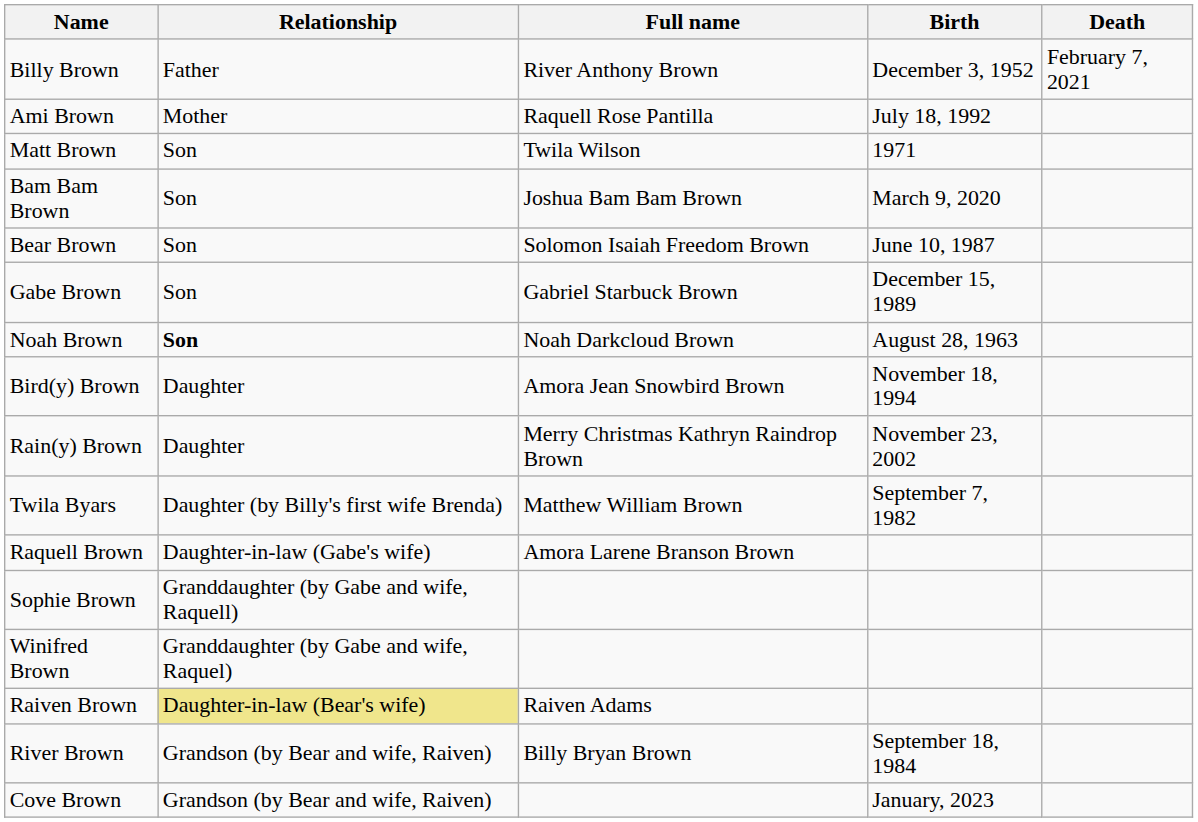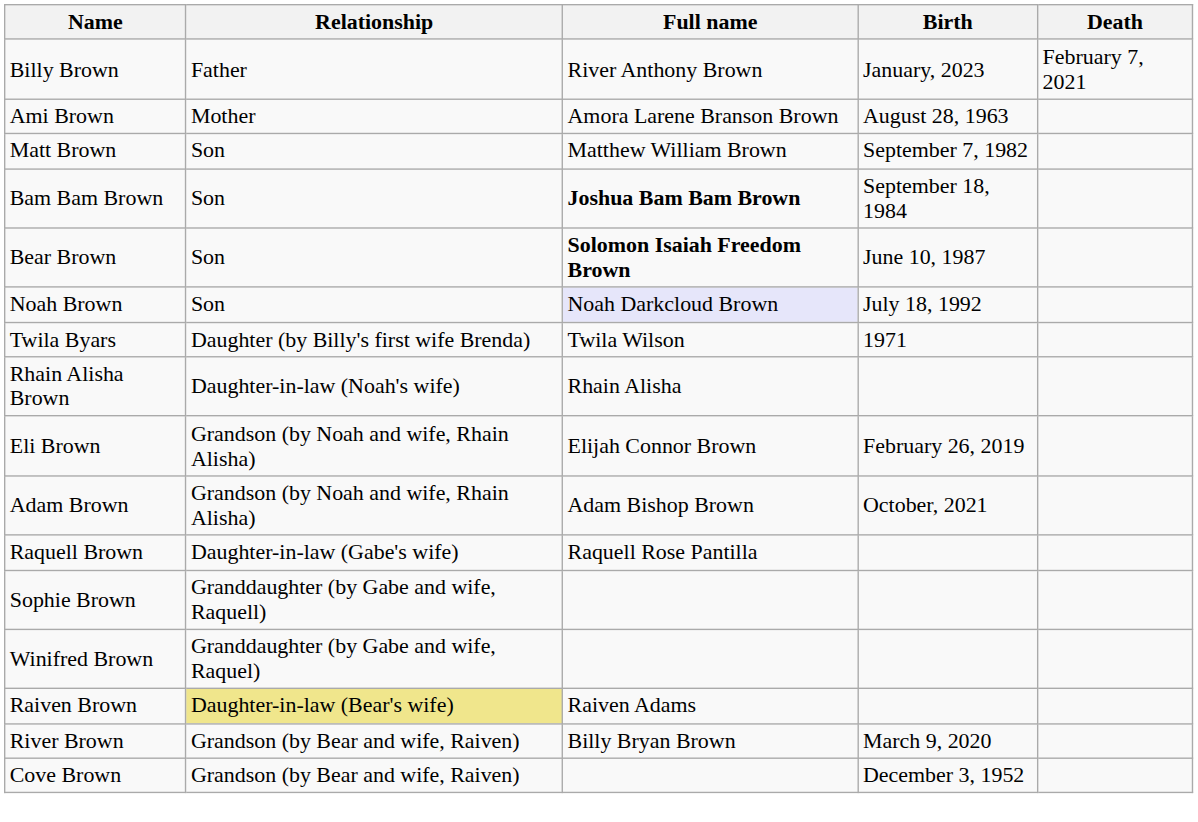Billy Brown | Birth: December 3, 1952 -> January, 2023
Ami Brown | Full name: Raquell Rose Pantilla -> Amora Larene Branson Brown
Ami Brown | Birth: July 18, 1992 -> August 28, 1963
Matt Brown | Full name: Twila Wilson -> Matthew William Brown
Matt Brown | Birth: 1971 -> September 7, 1982
Bam Bam Brown | Full name: normal -> bold
Bam Bam Brown | Birth: March 9, 2020 -> September 18, 1984
Bear Brown | Full name: normal -> bold
- row: Gabe Brown | Son | Gabriel Starbuck Brown | December 15, 1989
Noah Brown | Relationship: bold -> normal
Noah Brown | Full name: no background -> lavender background
Noah Brown | Birth: August 28, 1963 -> July 18, 1992
- row: Bird(y) Brown | Daughter | Amora Jean Snowbird Brown | November 18, 1994
- row: Rain(y) Brown | Daughter | Merry Christmas Kathryn Raindrop Brown | November 23, 2002
Twila Byars | Full name: Matthew William Brown -> Twila Wilson
Twila Byars | Birth: September 7, 1982 -> 1971
+ row: Rhain Alisha Brown | Daughter-in-law (Noah's wife) | Rhain Alisha
+ row: Eli Brown | Grandson (by Noah and wife, Rhain Alisha) | Elijah Connor Brown | February 26, 2019
+ row: Adam Brown | Grandson (by Noah and wife, Rhain Alisha) | Adam Bishop Brown | October, 2021
Raquell Brown | Full name: Amora Larene Branson Brown -> Raquell Rose Pantilla
River Brown | Birth: September 18, 1984 -> March 9, 2020
Cove Brown | Birth: January, 2023 -> December 3, 1952
